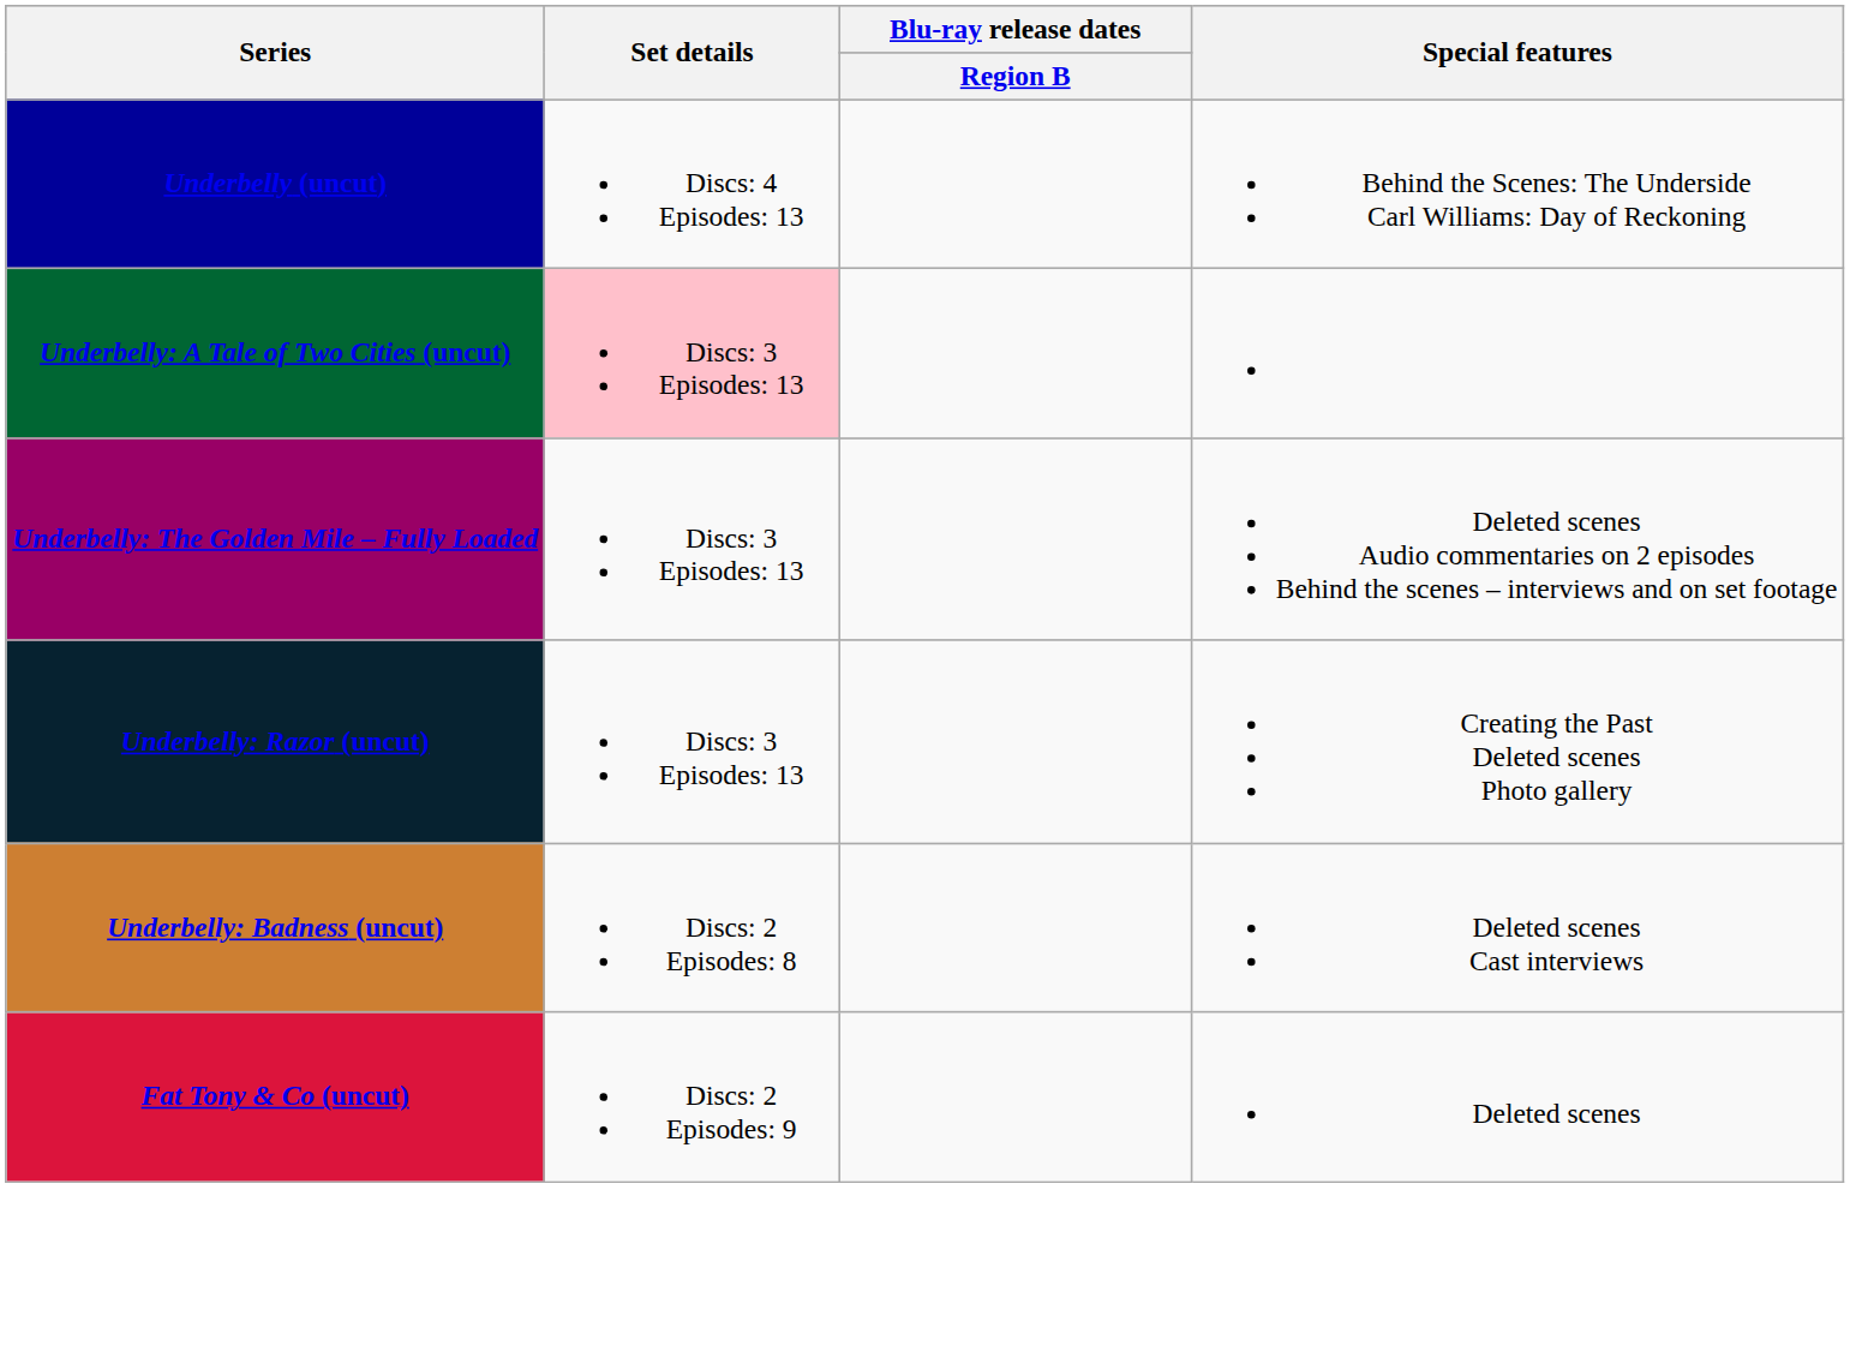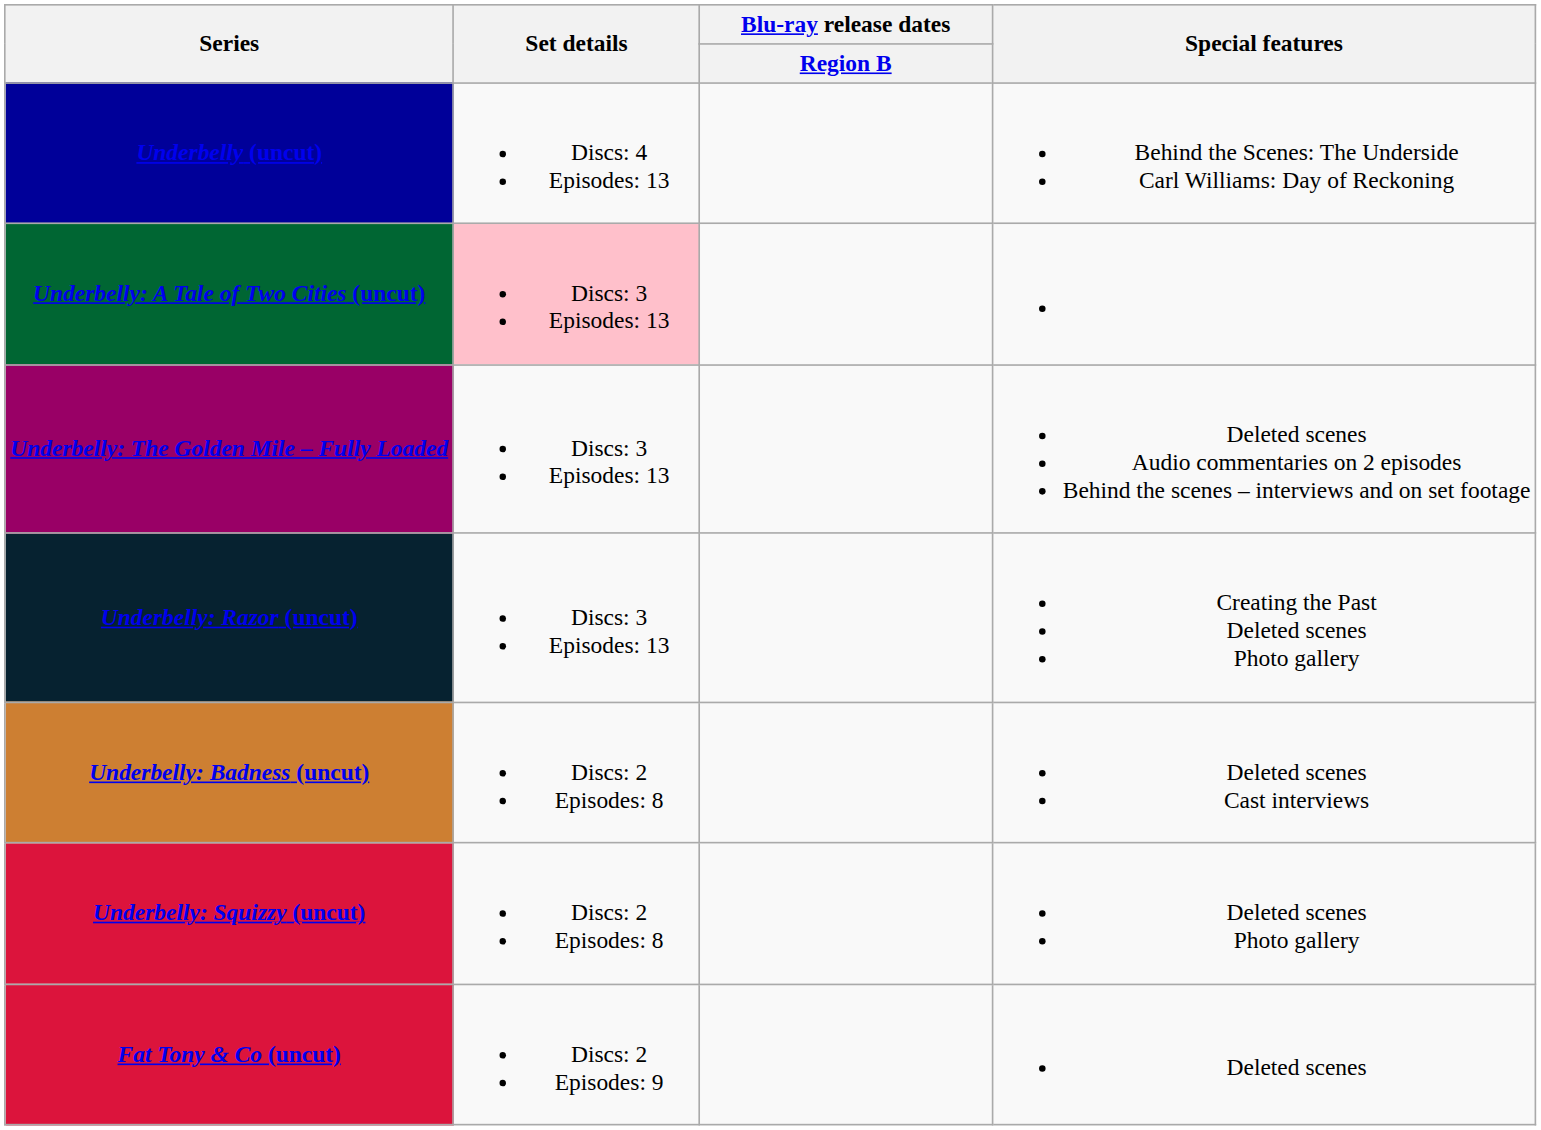+ row: Underbelly: Squizzy (uncut) | Discs: 2 Episodes: 8 | Deleted scenes Photo gallery
